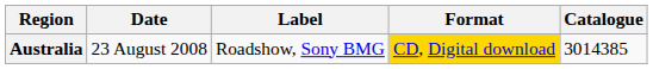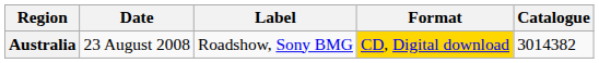Australia | Catalogue: 3014385 -> 3014382
